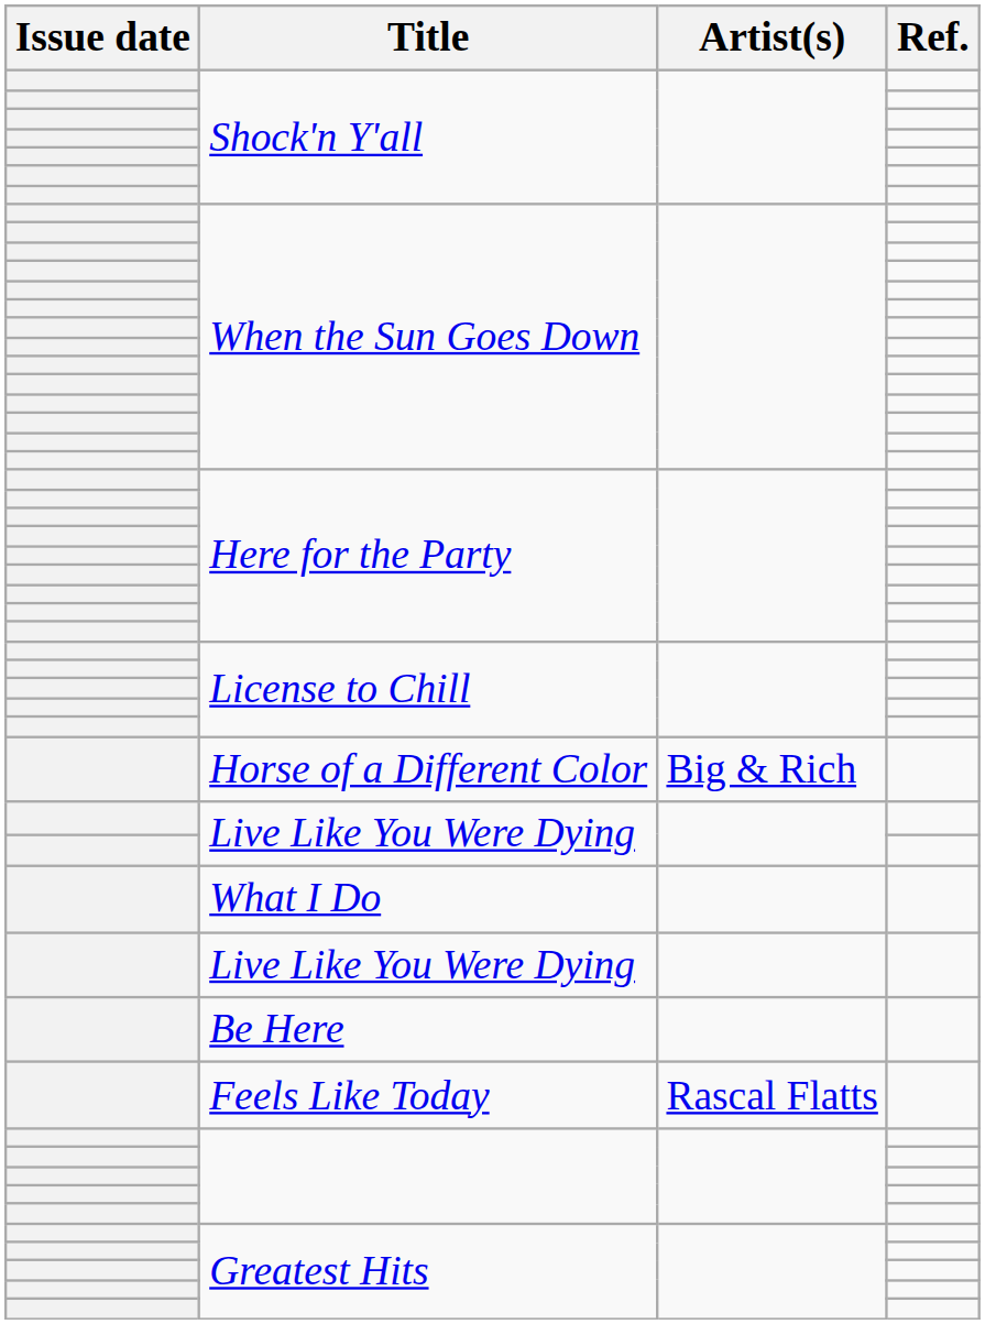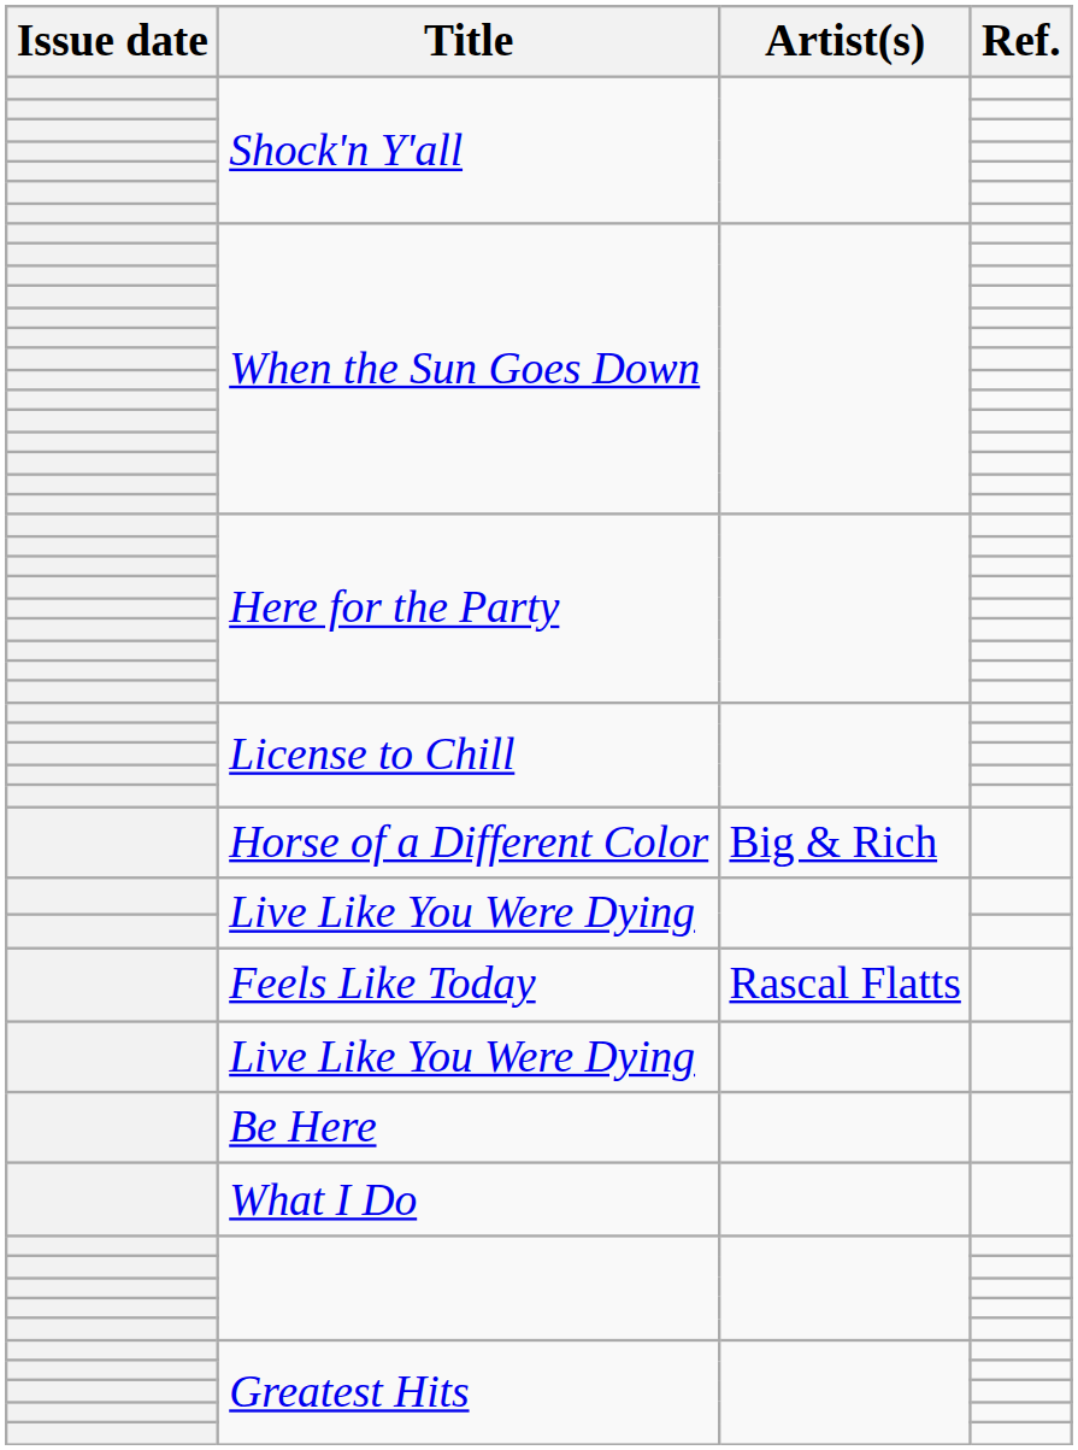rows swapped: What I Do <-> Feels Like Today
